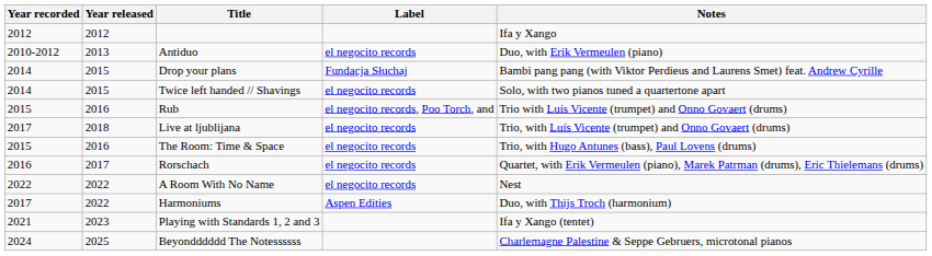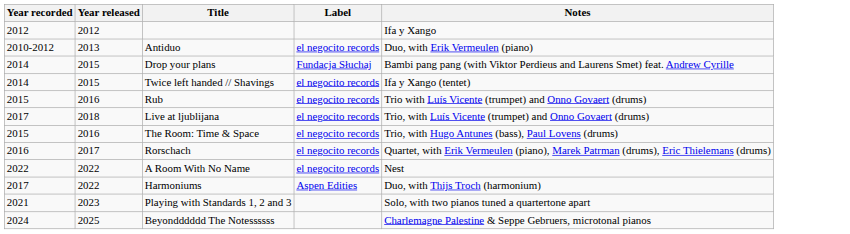Twice left handed // Shavings | Notes: Solo, with two pianos tuned a quartertone apart -> Ifa y Xango (tentet)
Rub | Label: el negocito records, Poo Torch, and -> el negocito records
Playing with Standards 1, 2 and 3 | Notes: Ifa y Xango (tentet) -> Solo, with two pianos tuned a quartertone apart
